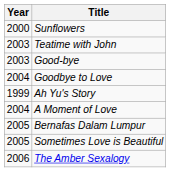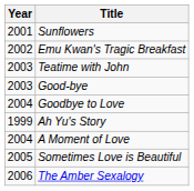Sunflowers | Year: 2000 -> 2001
+ row: 2002 | Emu Kwan's Tragic Breakfast
- row: 2005 | Bernafas Dalam Lumpur
